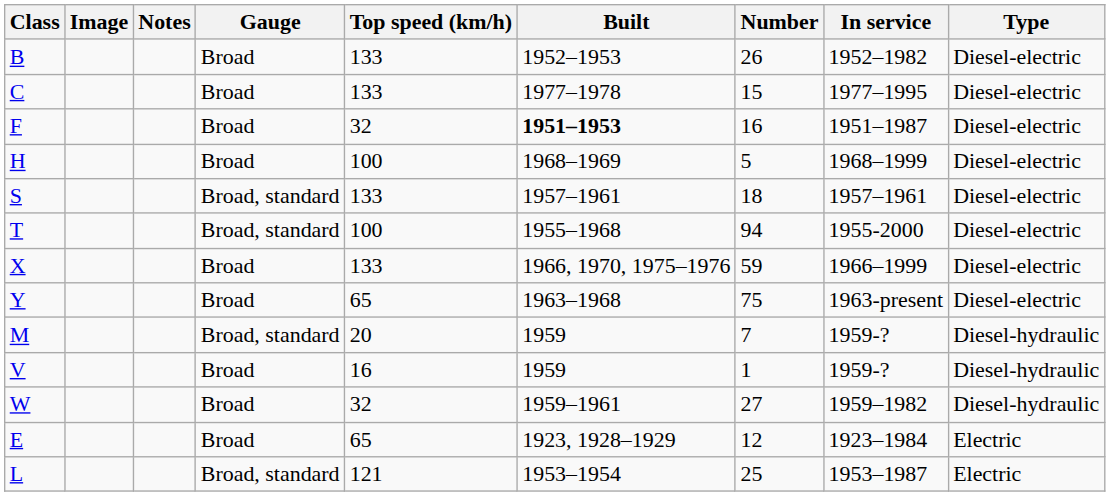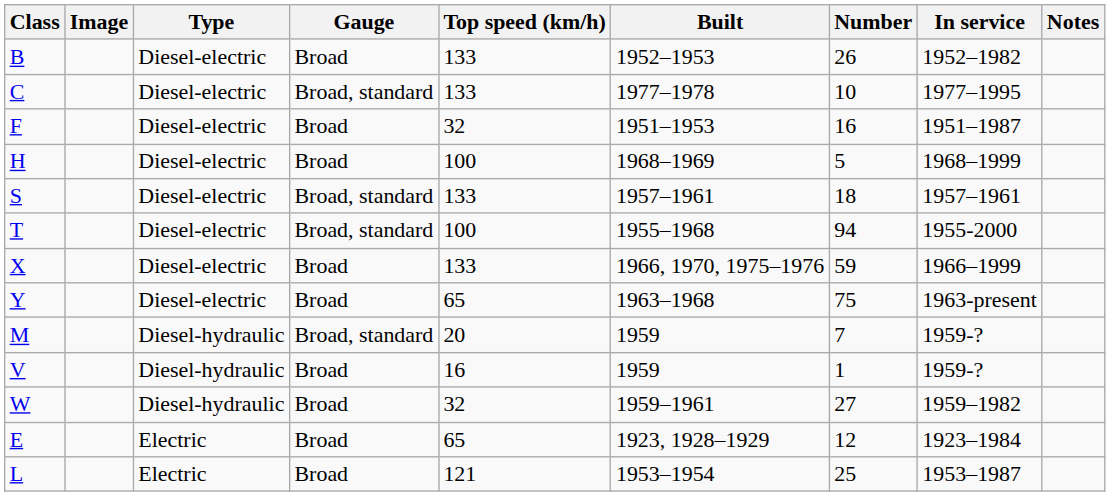columns swapped: Type <-> Notes
C | Gauge: Broad -> Broad, standard
C | Number: 15 -> 10
F | Built: bold -> normal
L | Gauge: Broad, standard -> Broad
